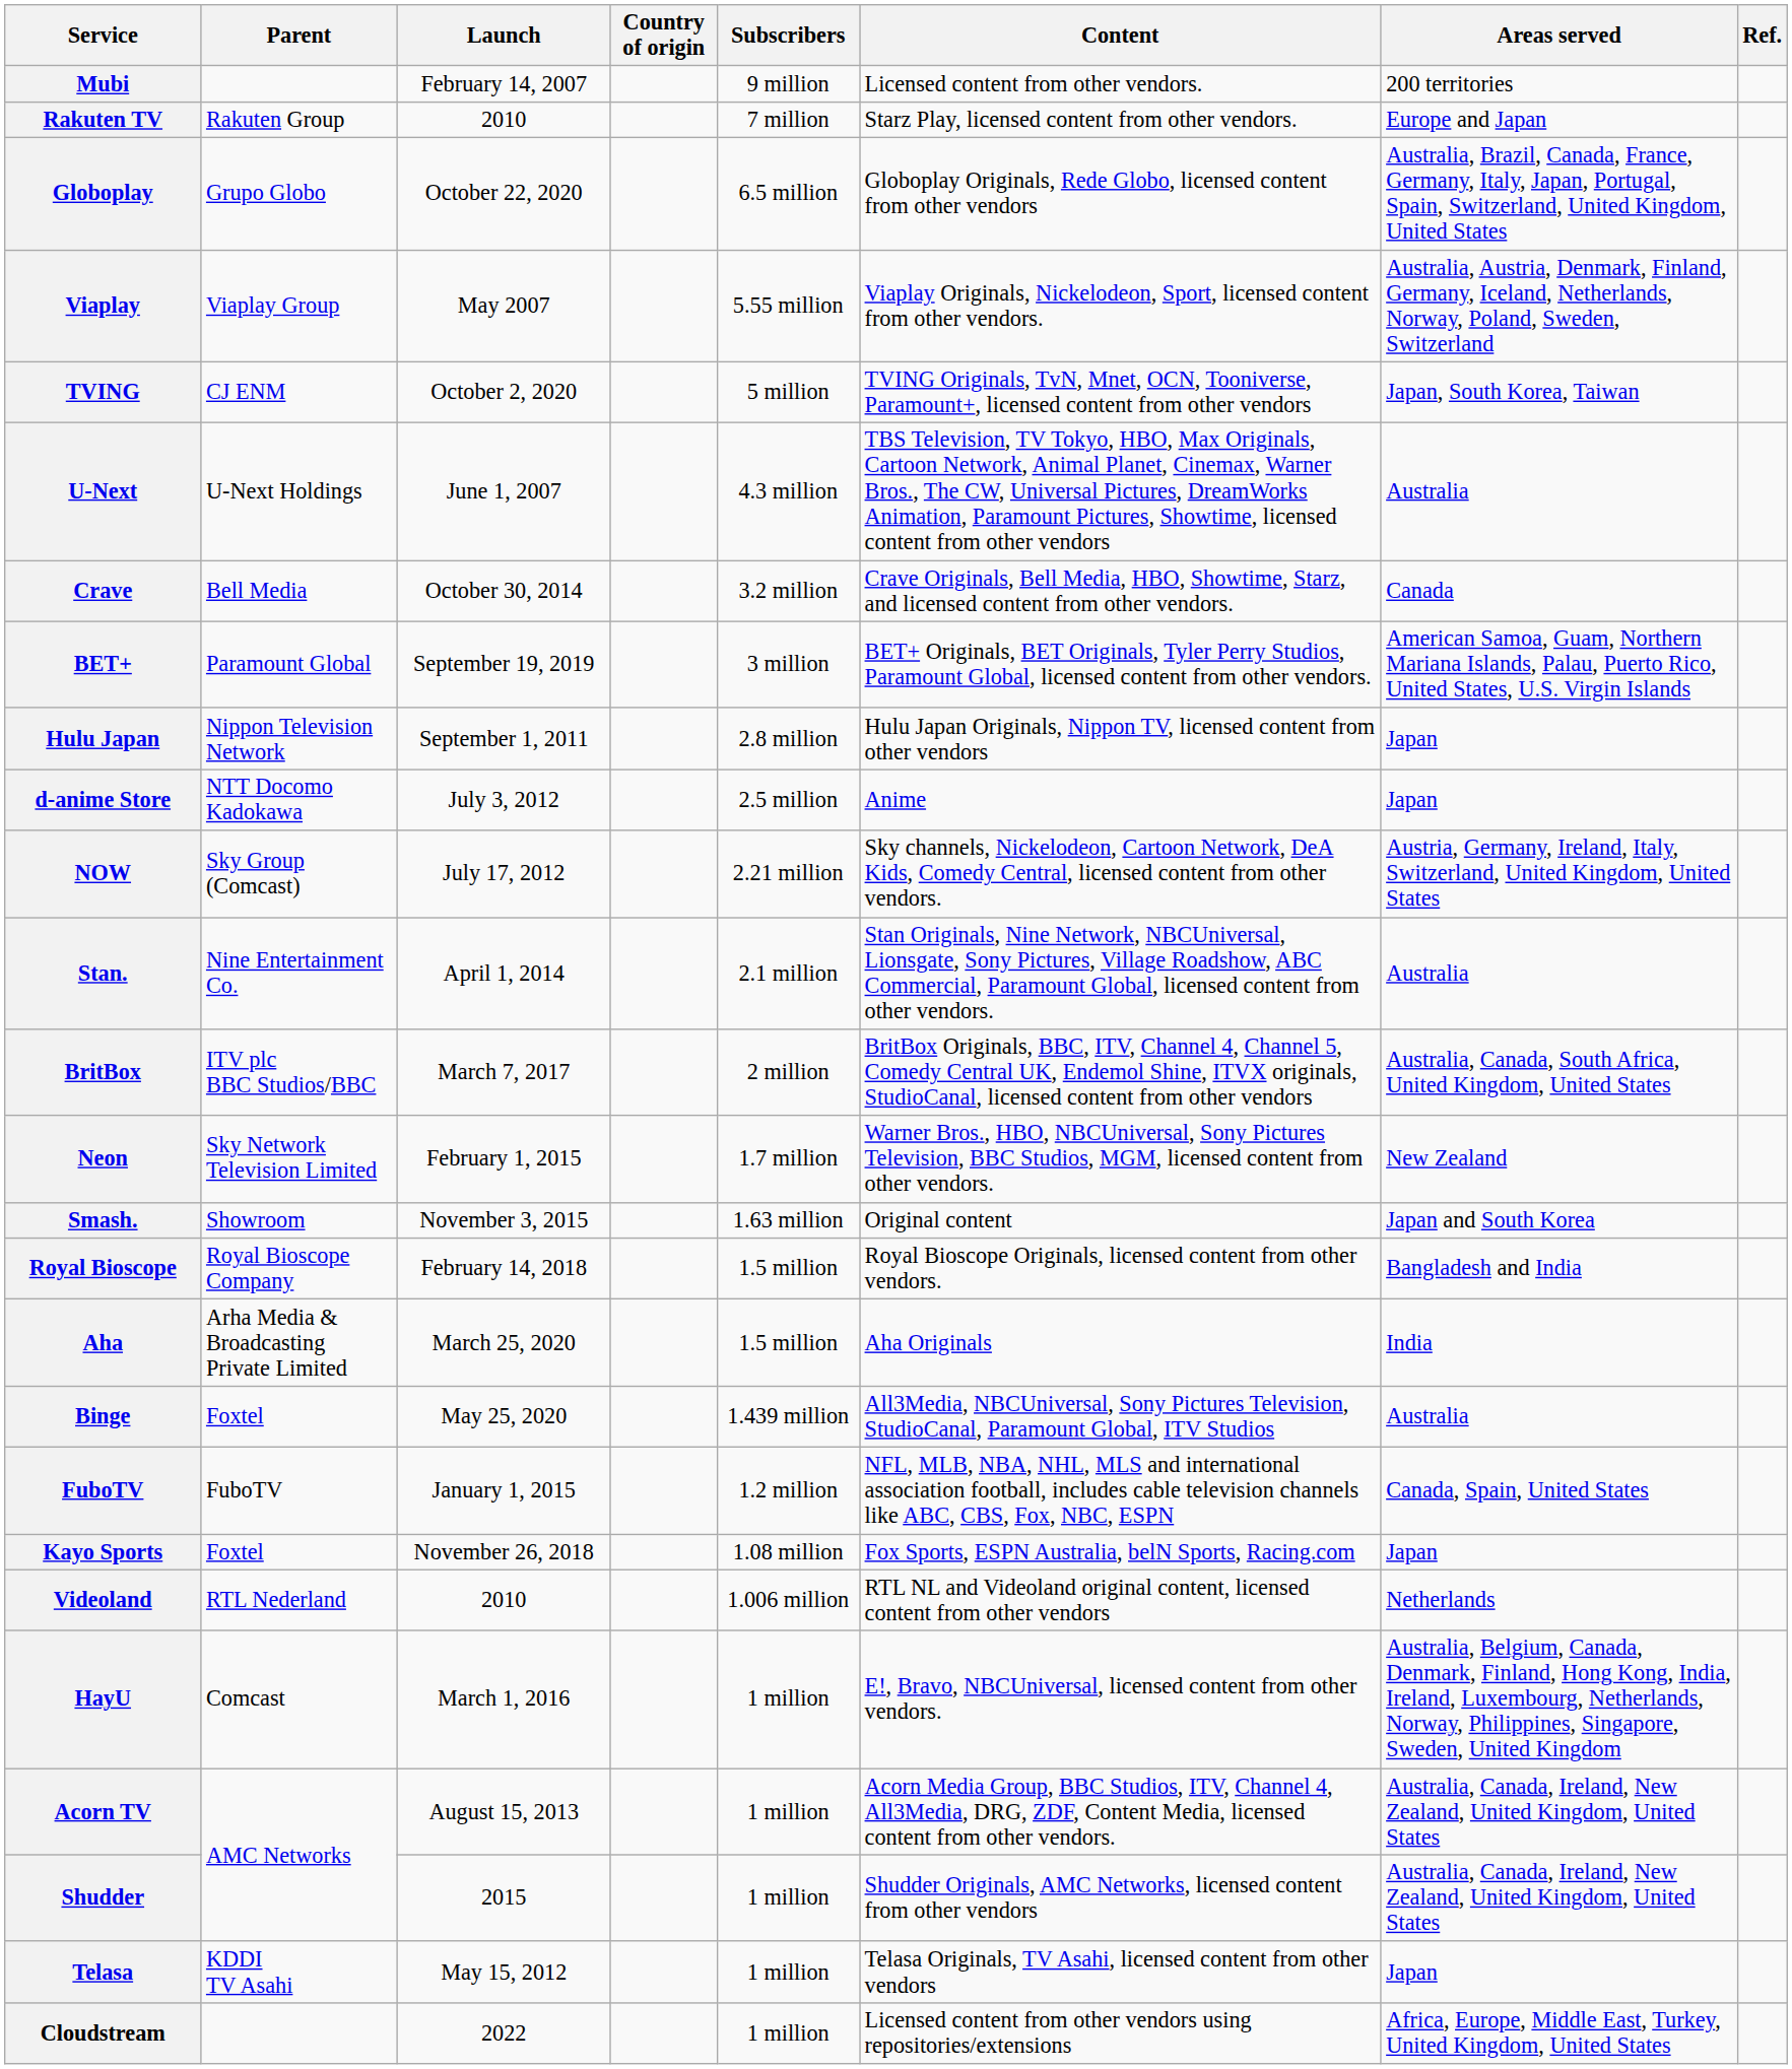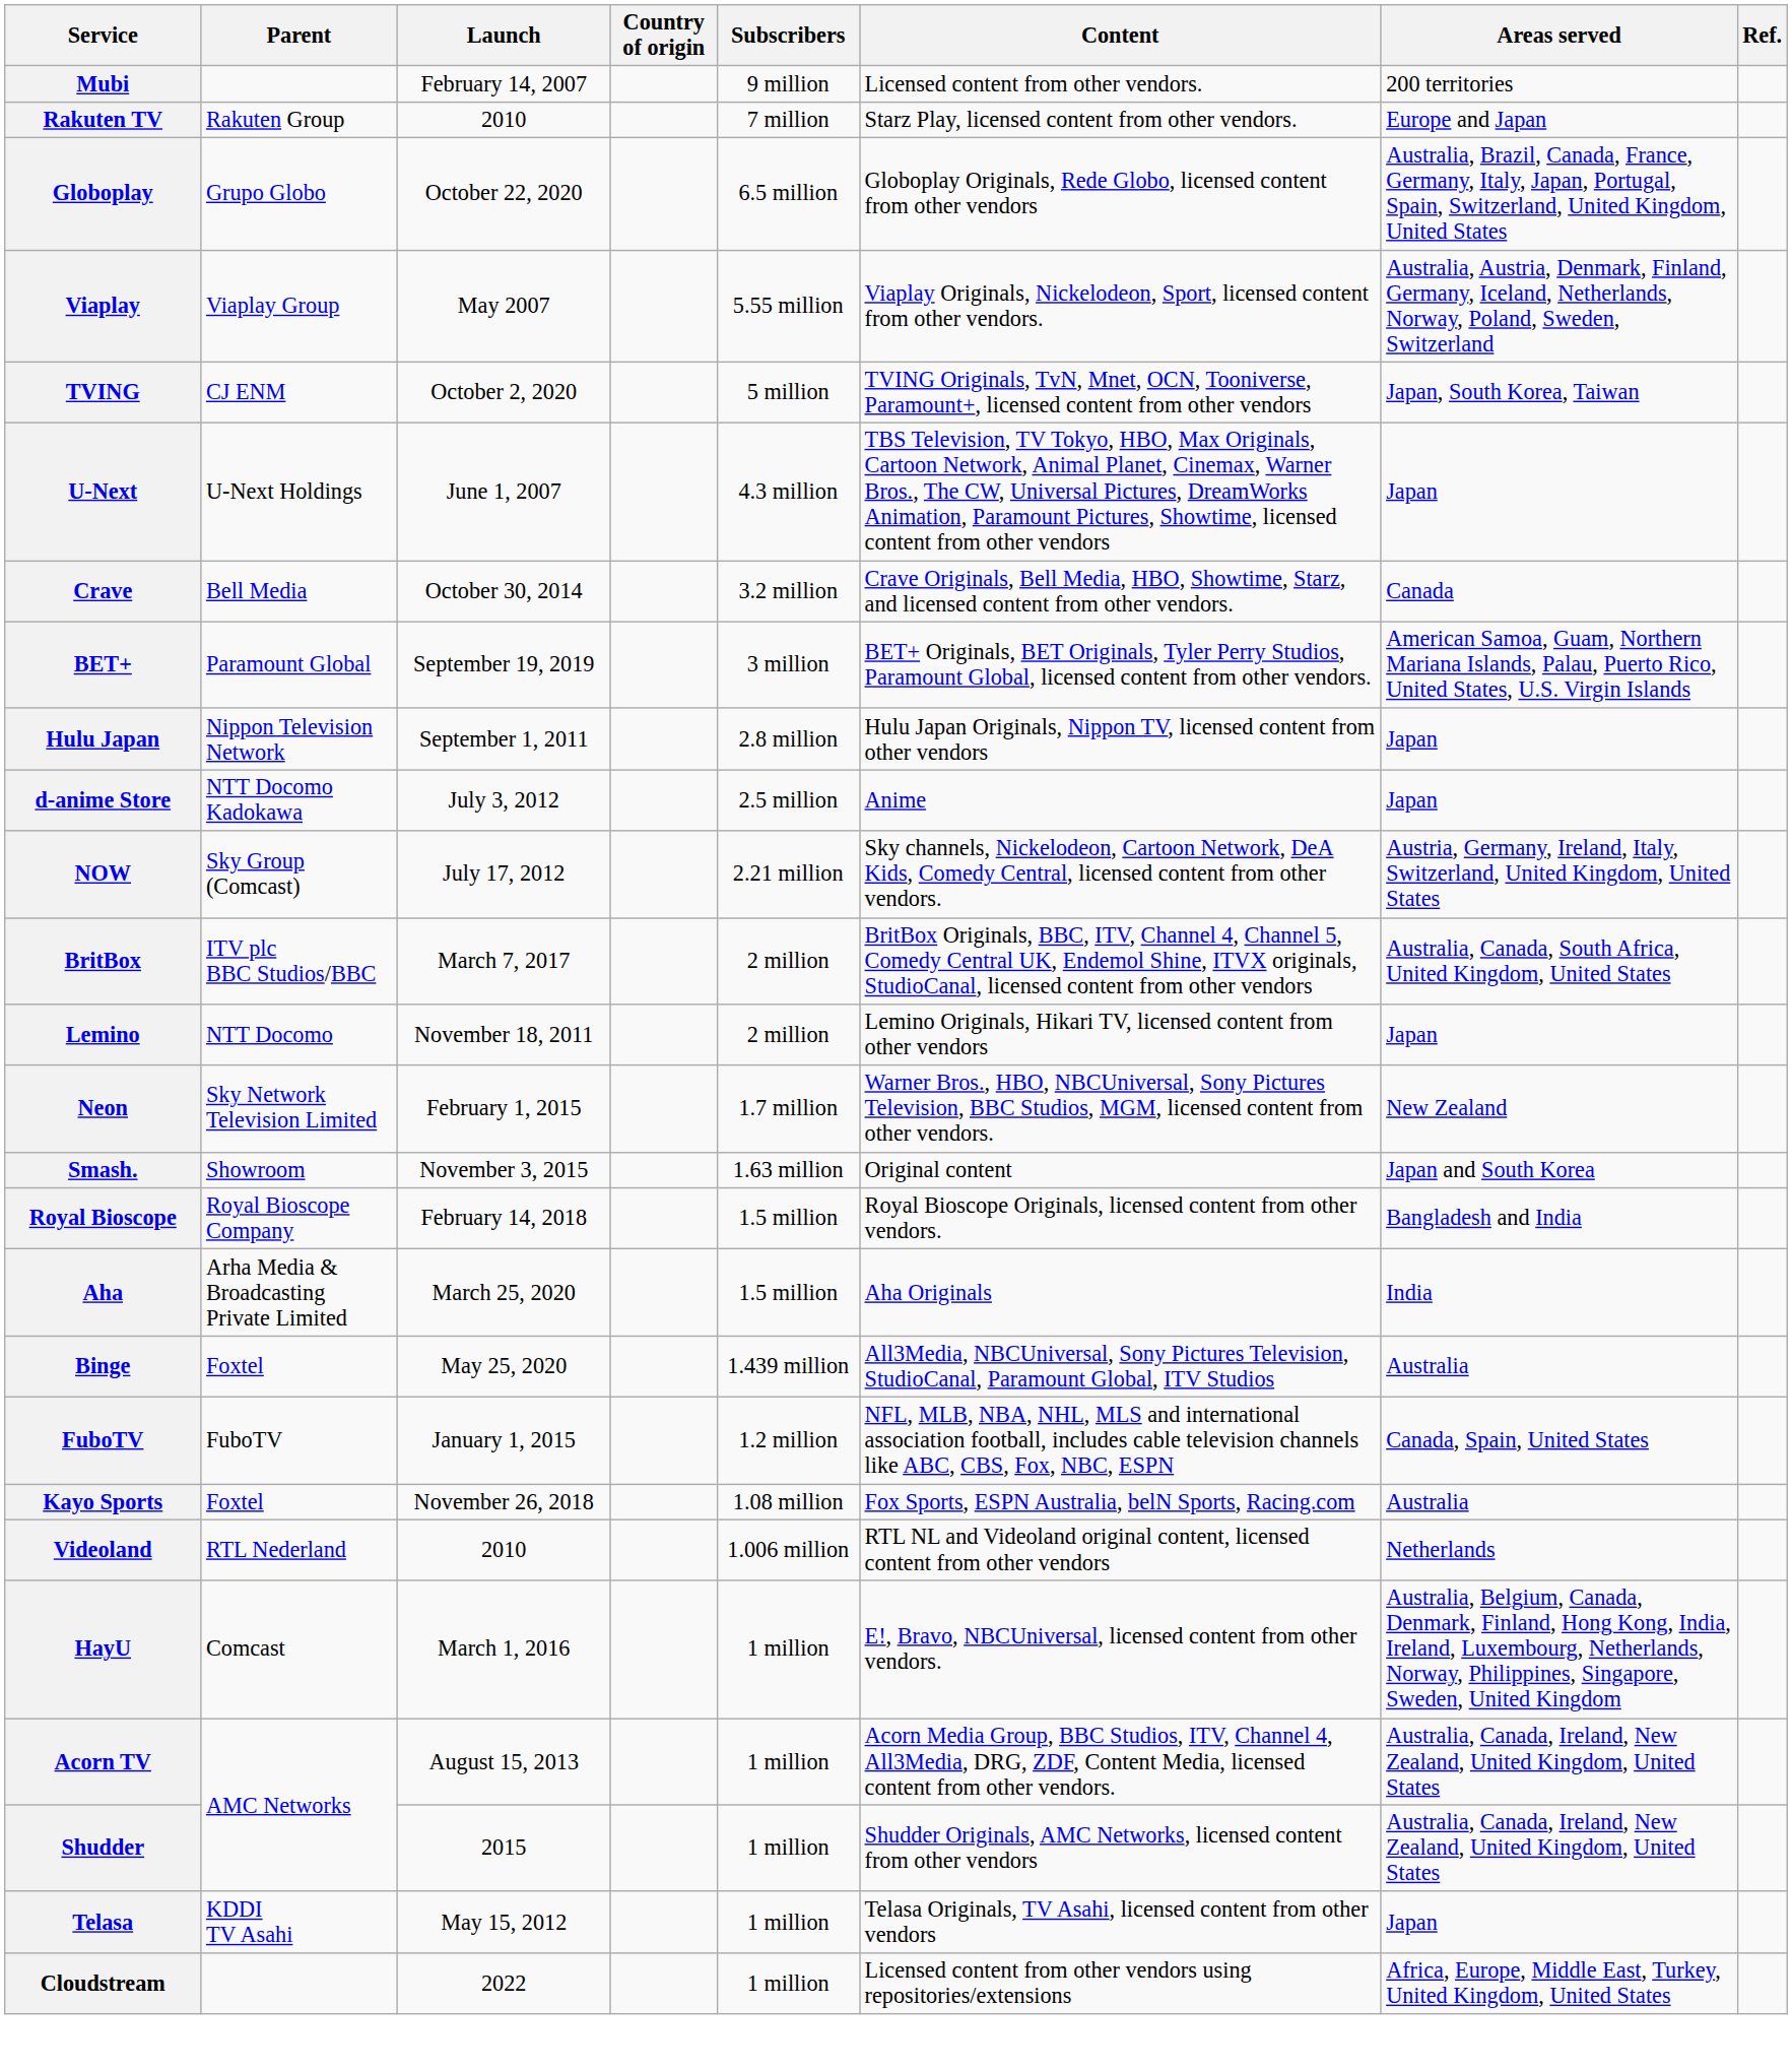U-Next | Areas served: Australia -> Japan
- row: Stan. | Nine Entertainment Co. | April 1, 2014 | 2.1 million | Stan Originals, Nine Network, NBCUniversal, Lionsgate, Sony Pictures, Village Roadshow, ABC Commercial, Paramount Global, licensed content from other vendors. | Australia
+ row: Lemino | NTT Docomo | November 18, 2011 | 2 million | Lemino Originals, Hikari TV, licensed content from other vendors | Japan
Kayo Sports | Areas served: Japan -> Australia
